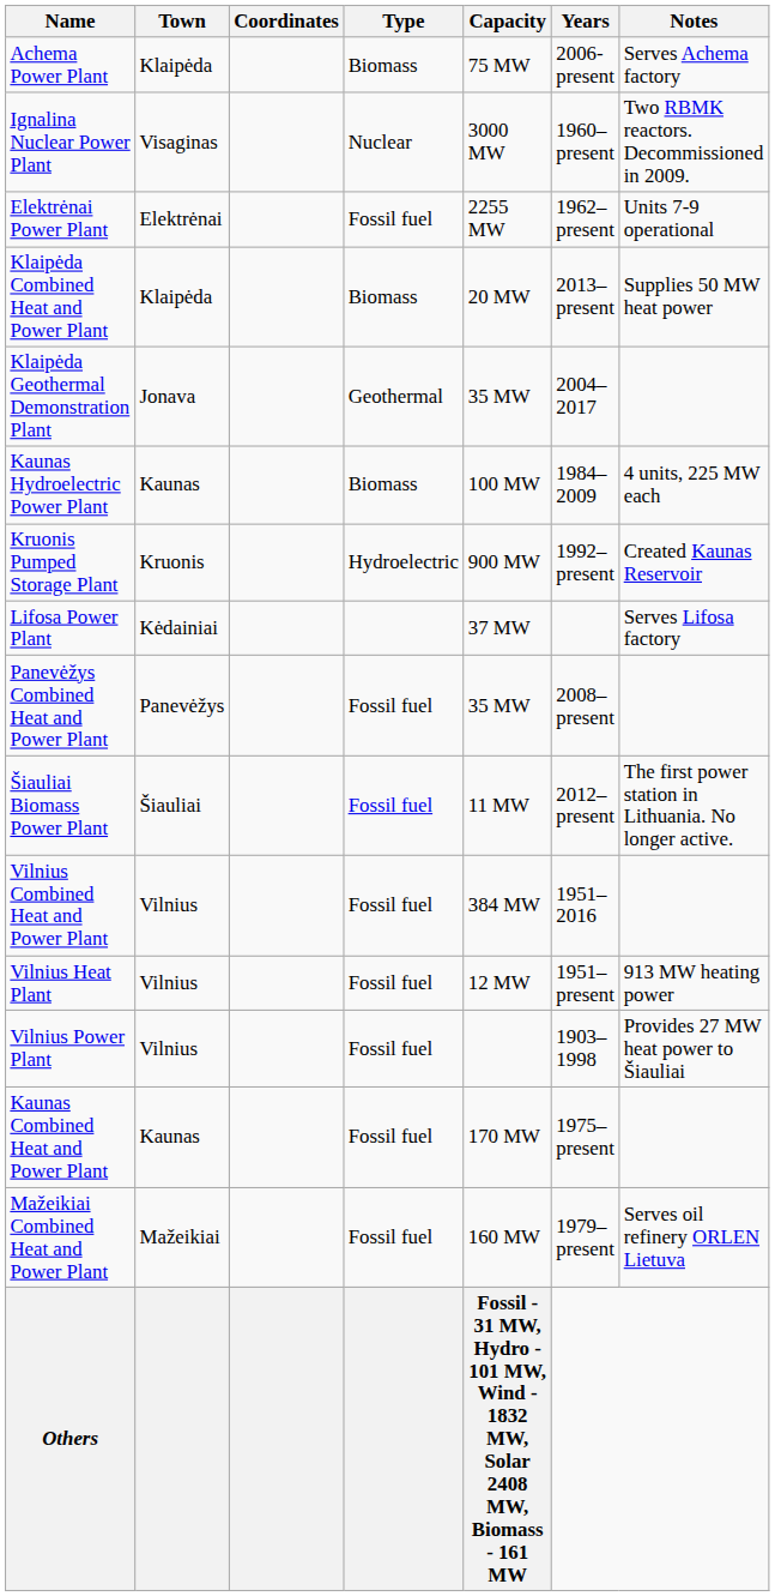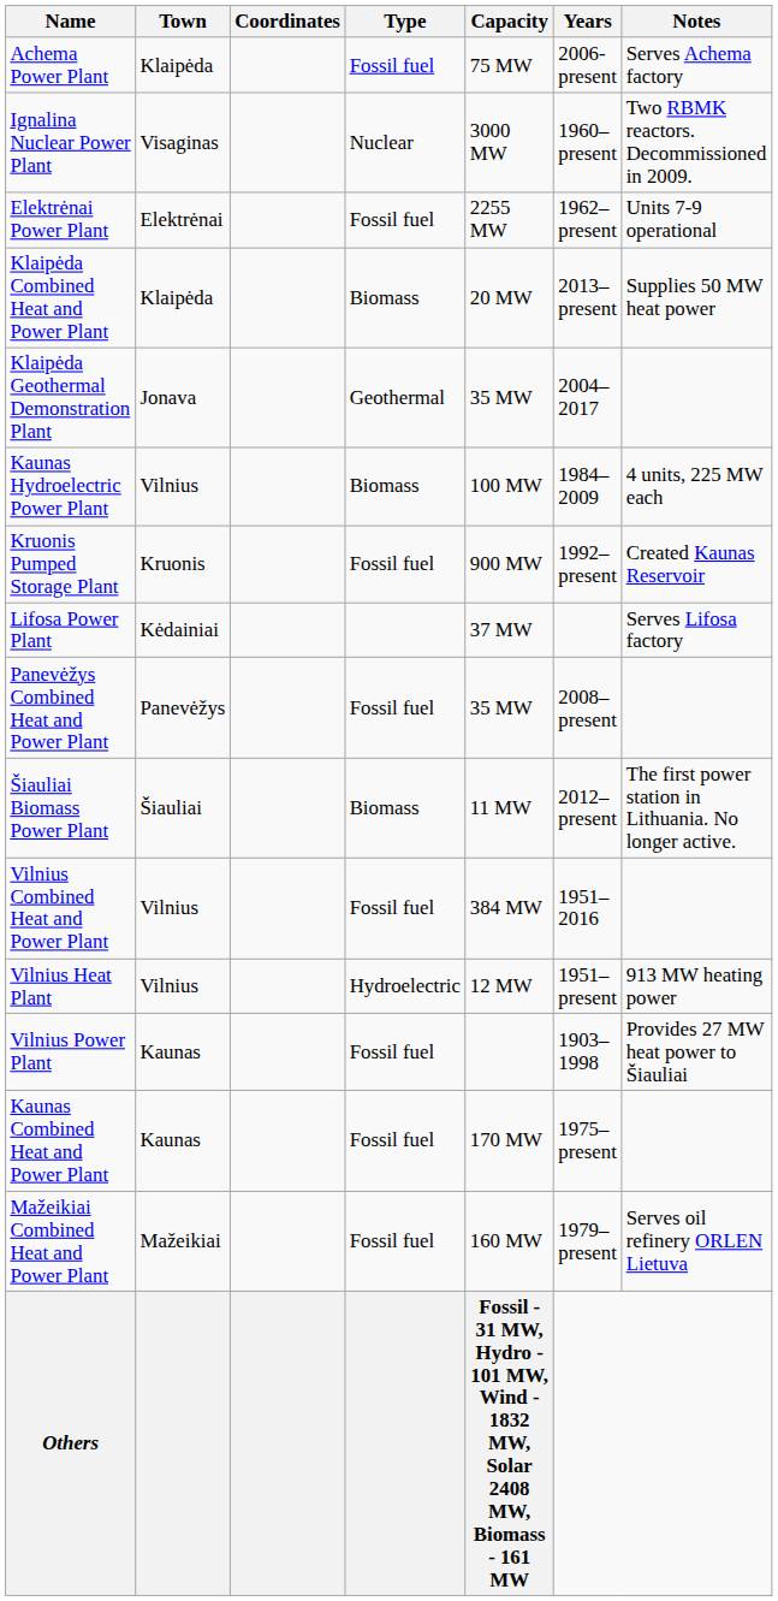Achema Power Plant | Type: Biomass -> Fossil fuel
Kaunas Hydroelectric Power Plant | Town: Kaunas -> Vilnius
Kruonis Pumped Storage Plant | Type: Hydroelectric -> Fossil fuel
Šiauliai Biomass Power Plant | Type: Fossil fuel -> Biomass
Vilnius Heat Plant | Type: Fossil fuel -> Hydroelectric
Vilnius Power Plant | Town: Vilnius -> Kaunas
